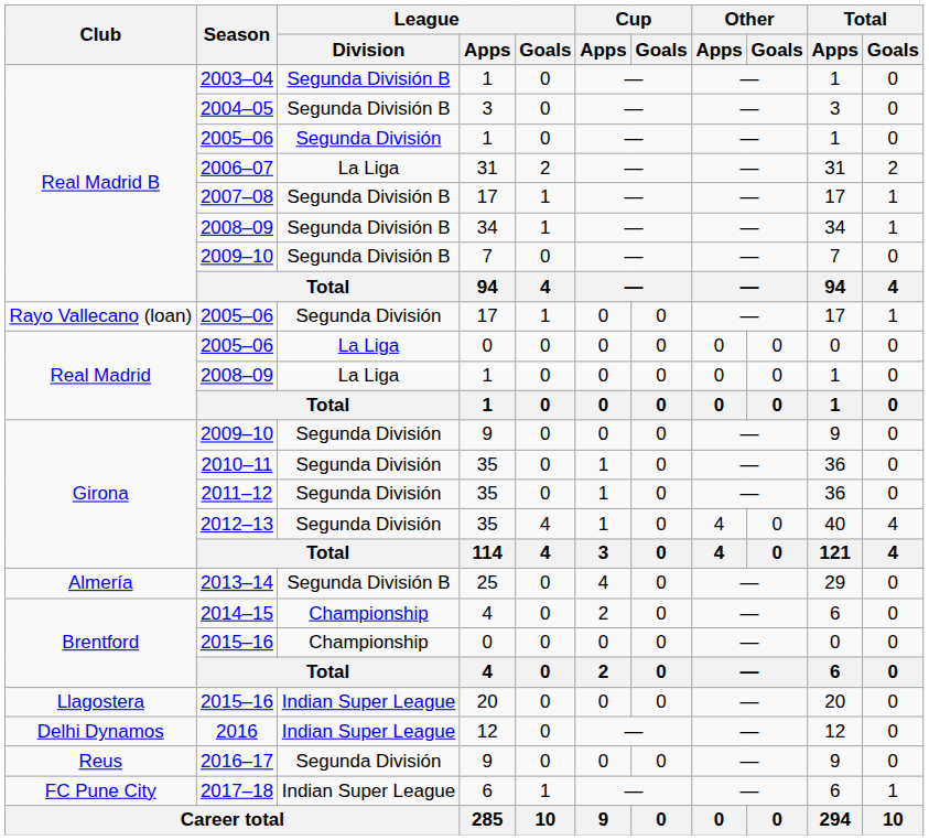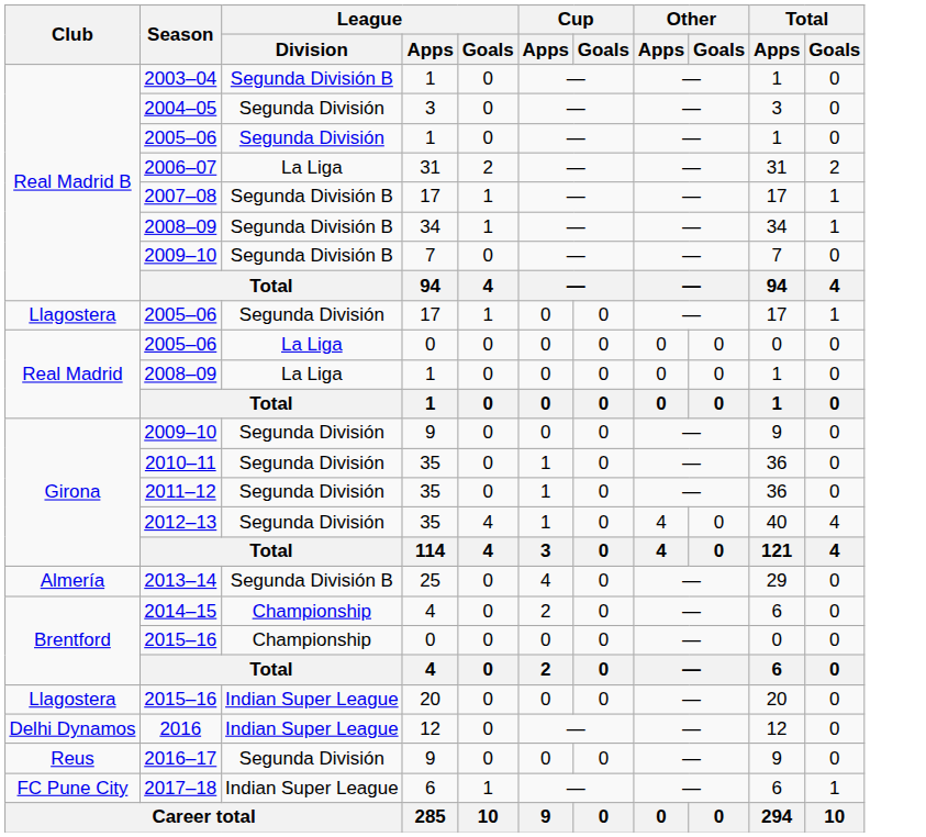2004–05 | League / Division: Segunda División B -> Segunda División
2005–06 / 17 | Club: Rayo Vallecano (loan) -> Llagostera
